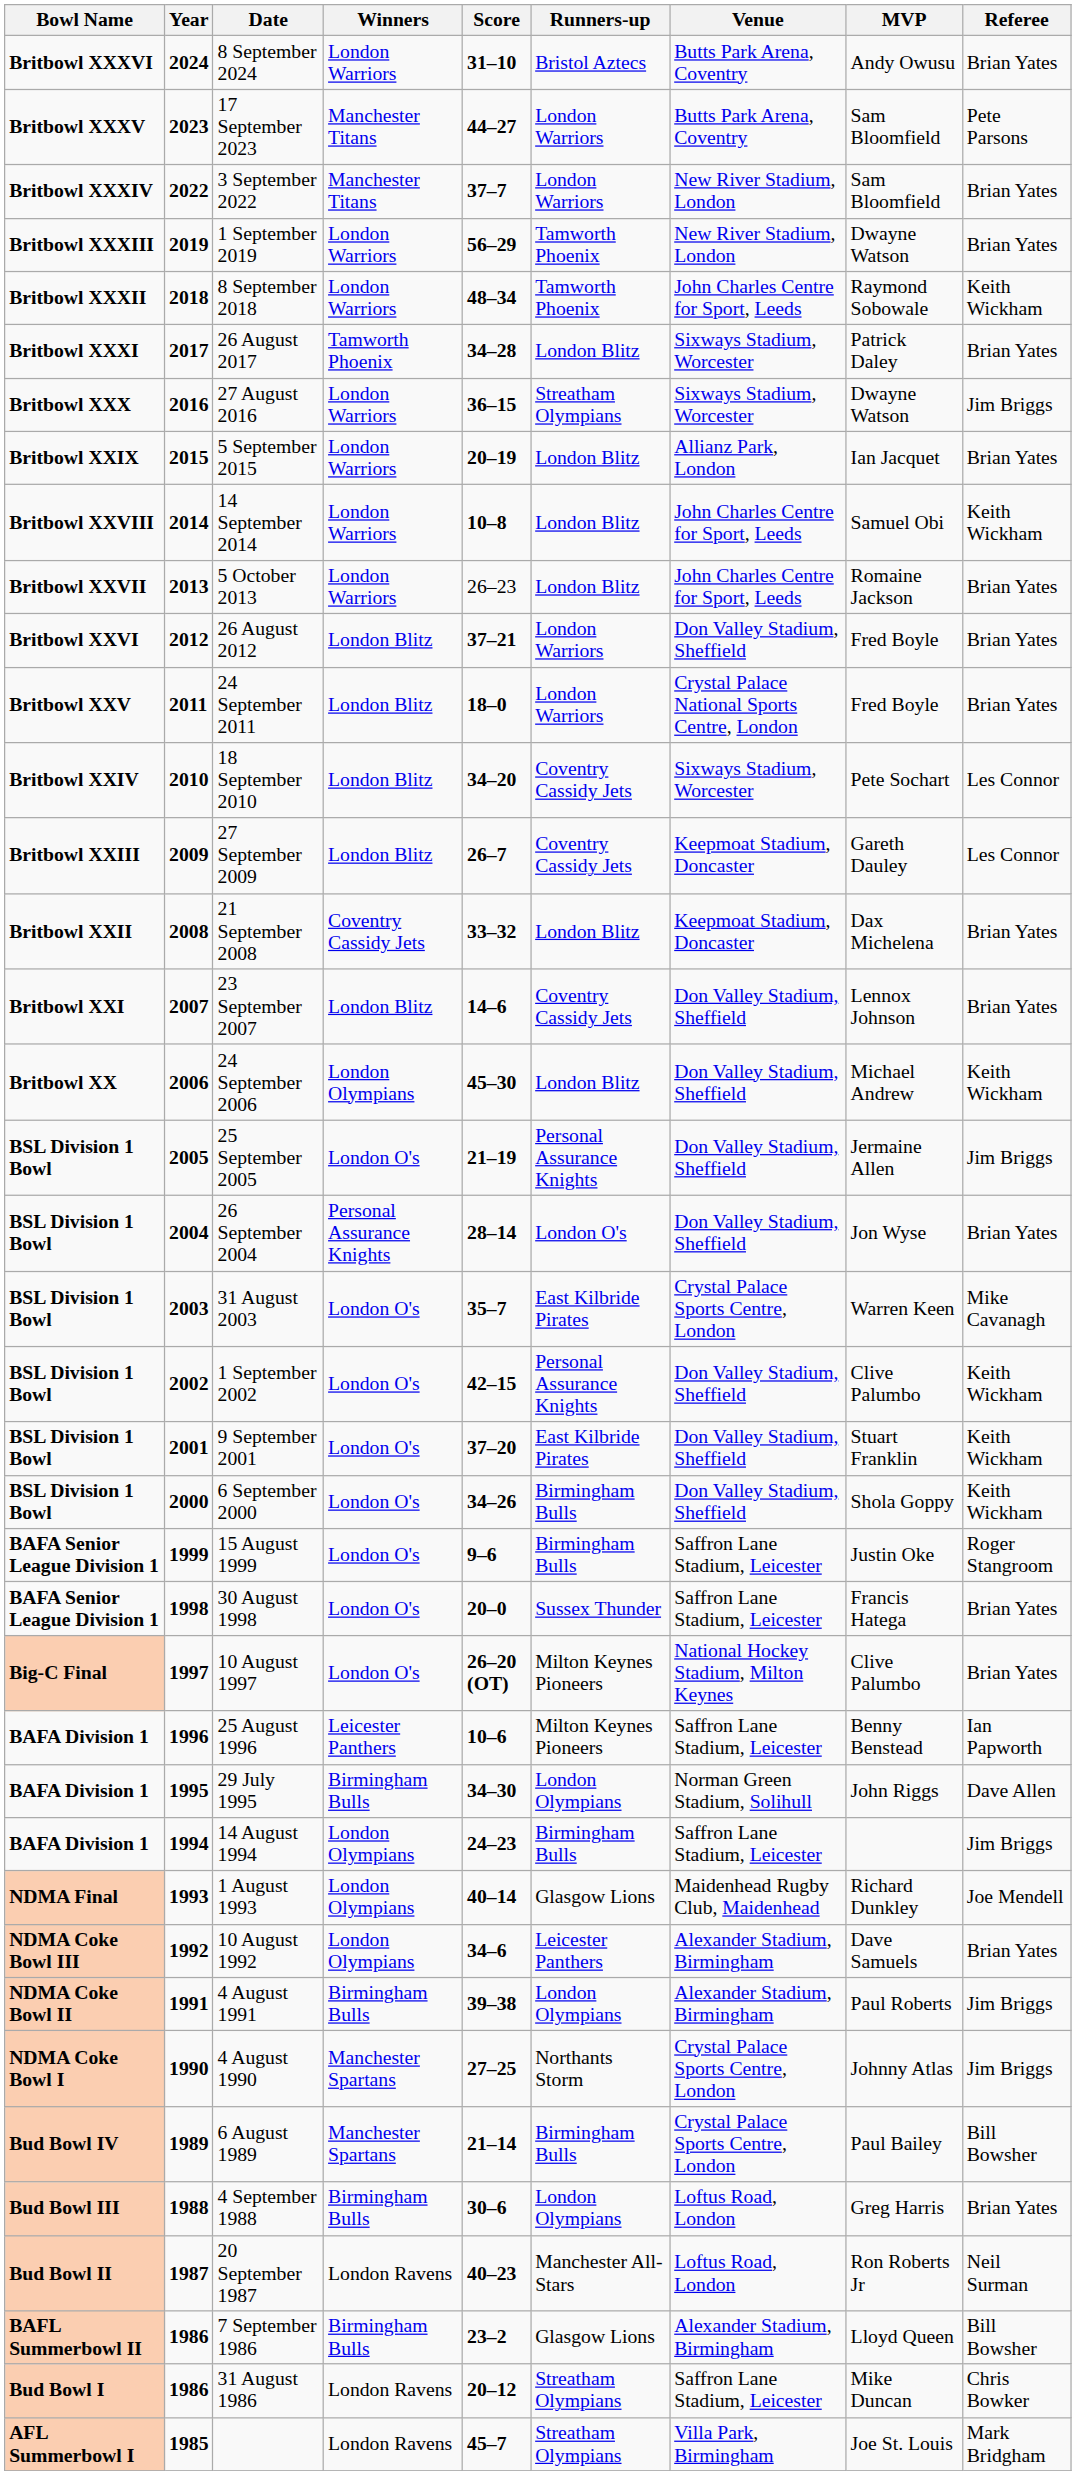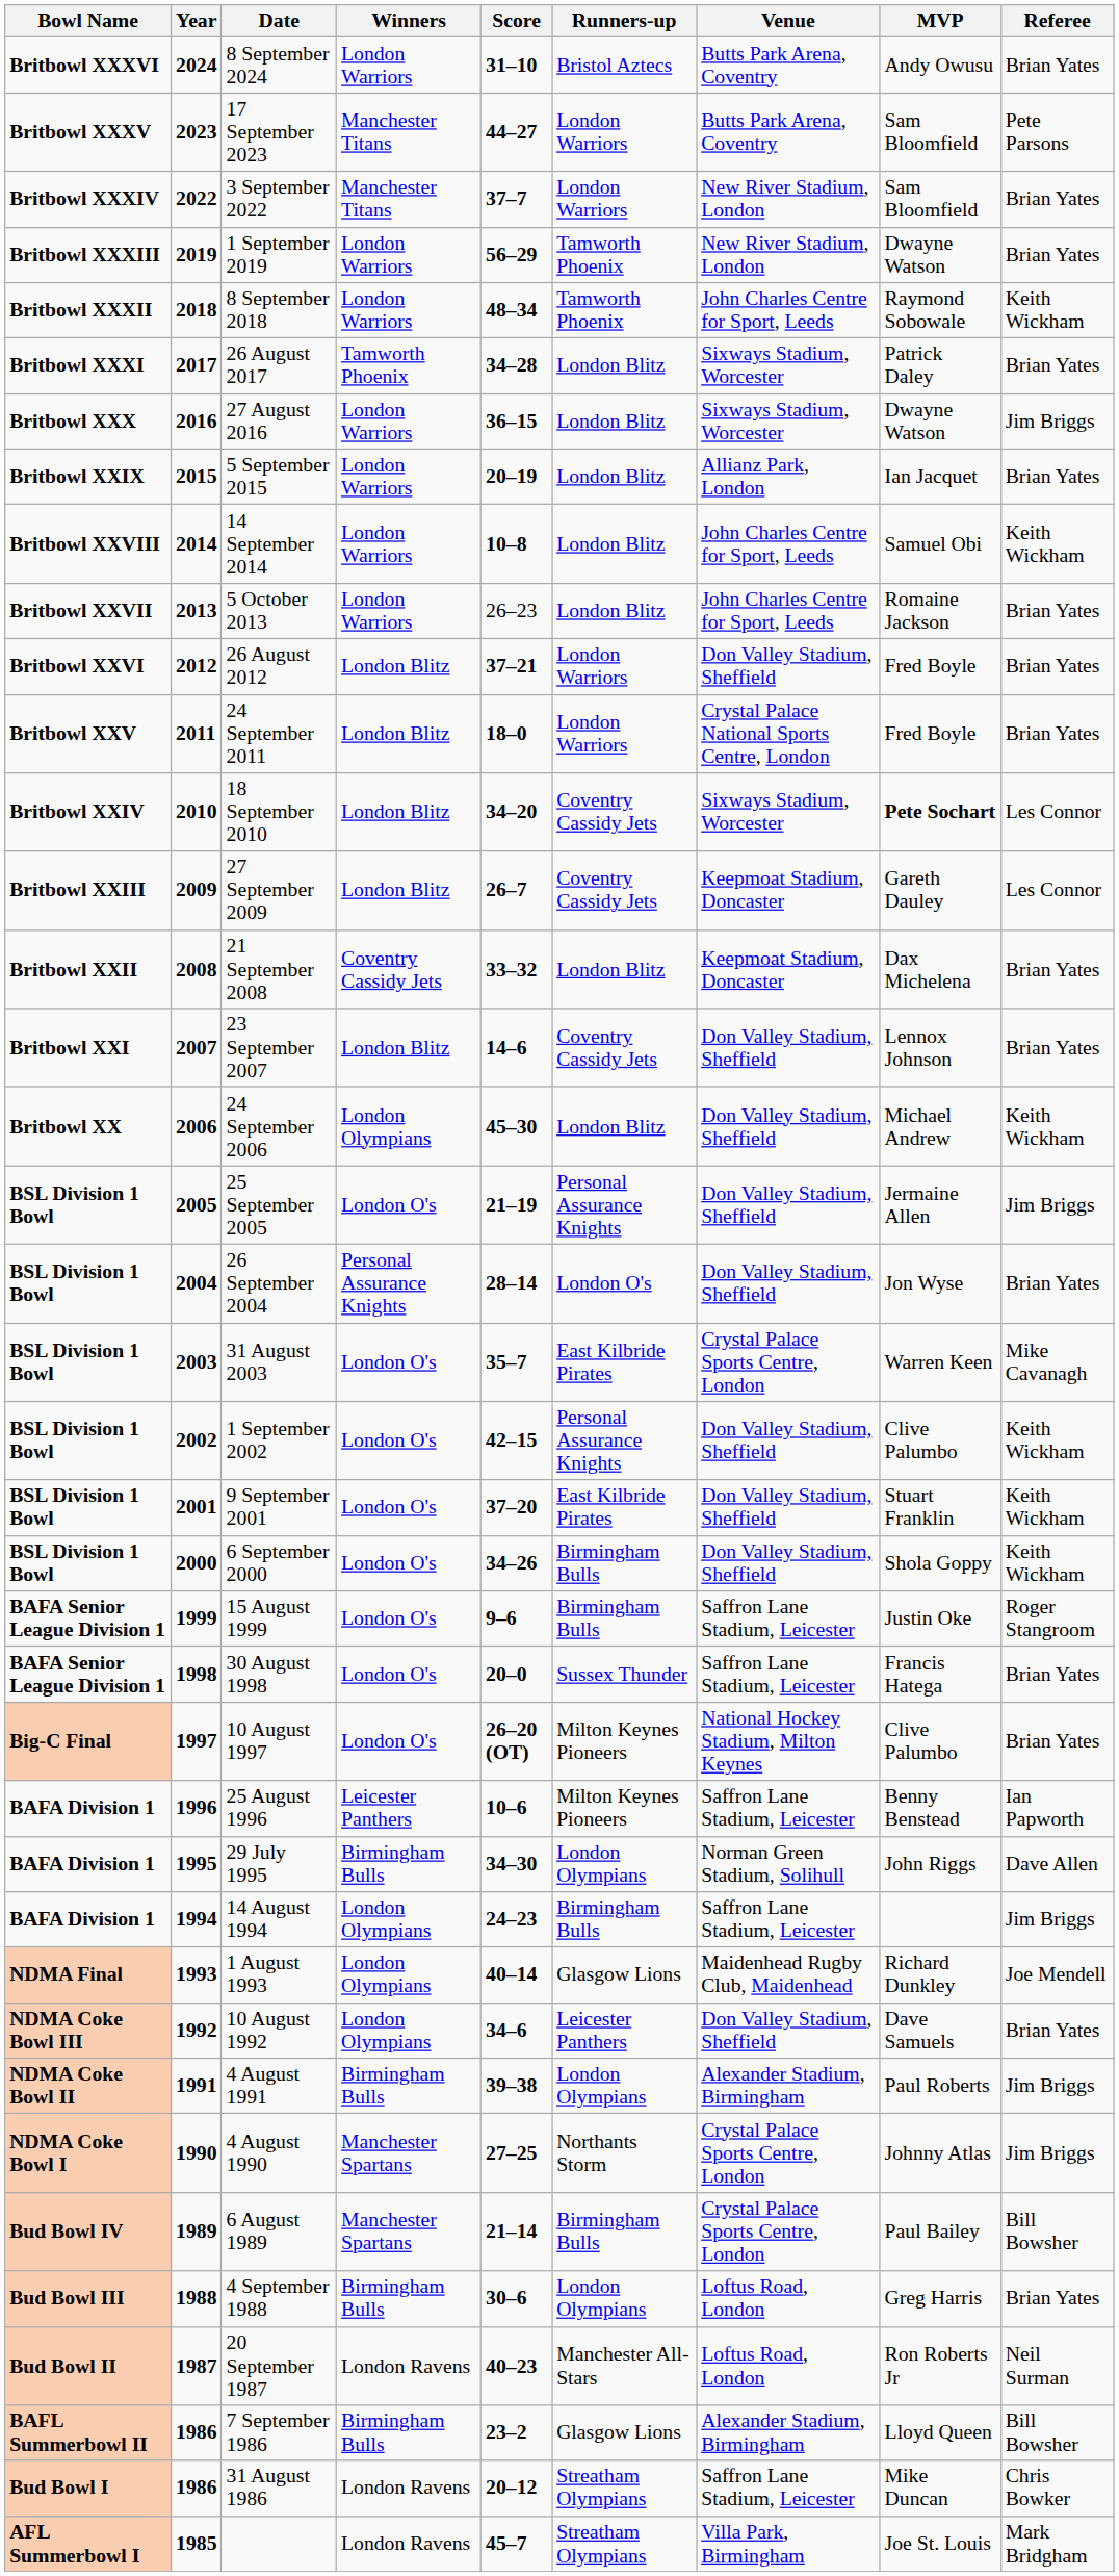27 August 2016 | Runners-up: Streatham Olympians -> London Blitz
18 September 2010 | MVP: normal -> bold
10 August 1992 | Venue: Alexander Stadium, Birmingham -> Don Valley Stadium, Sheffield
